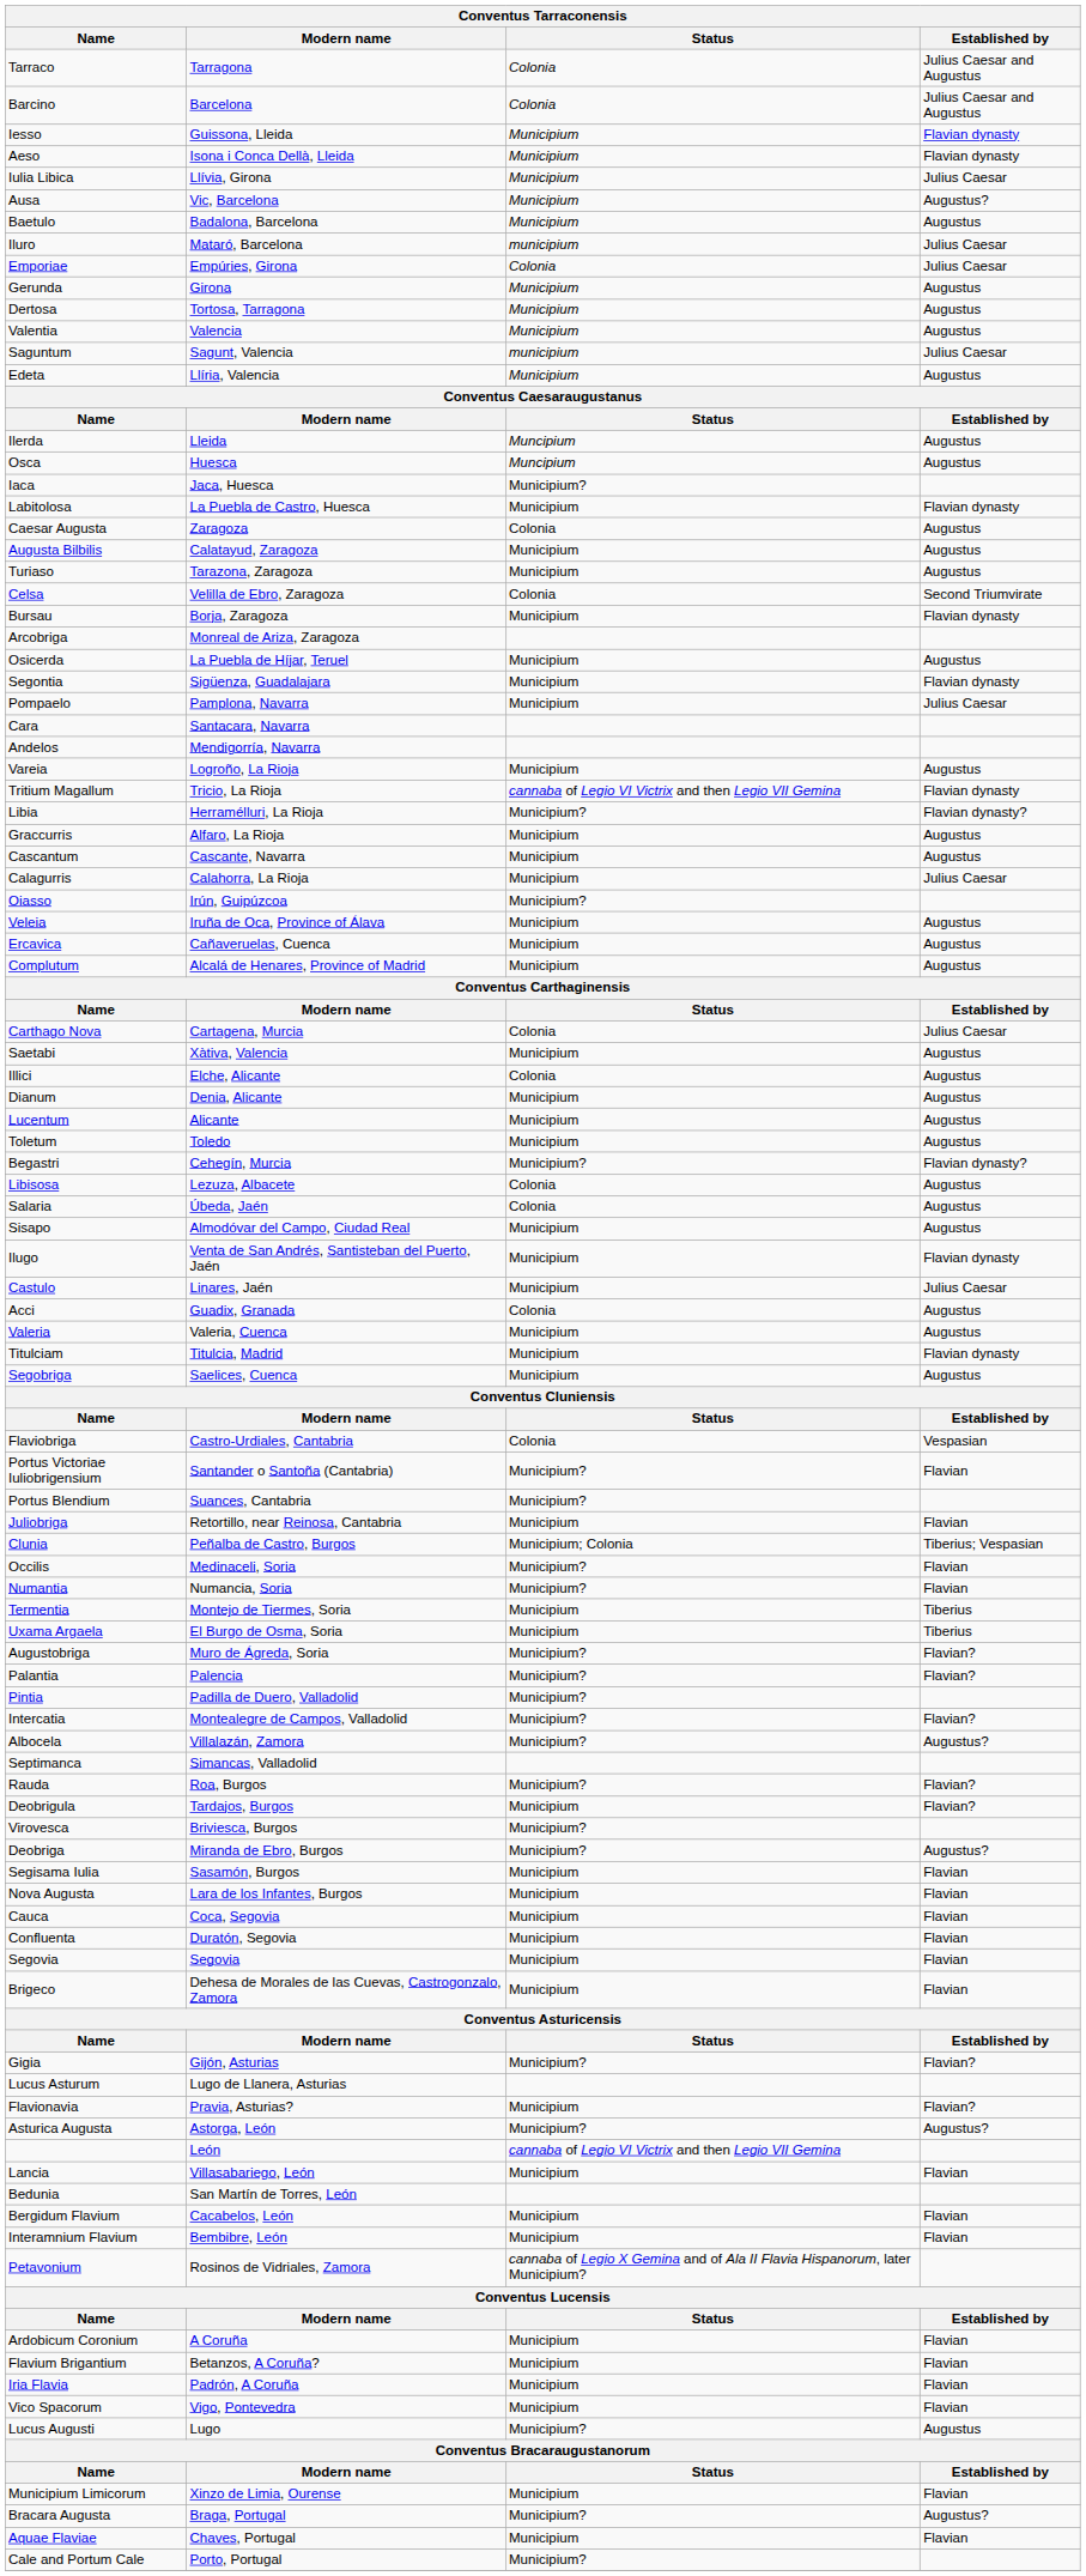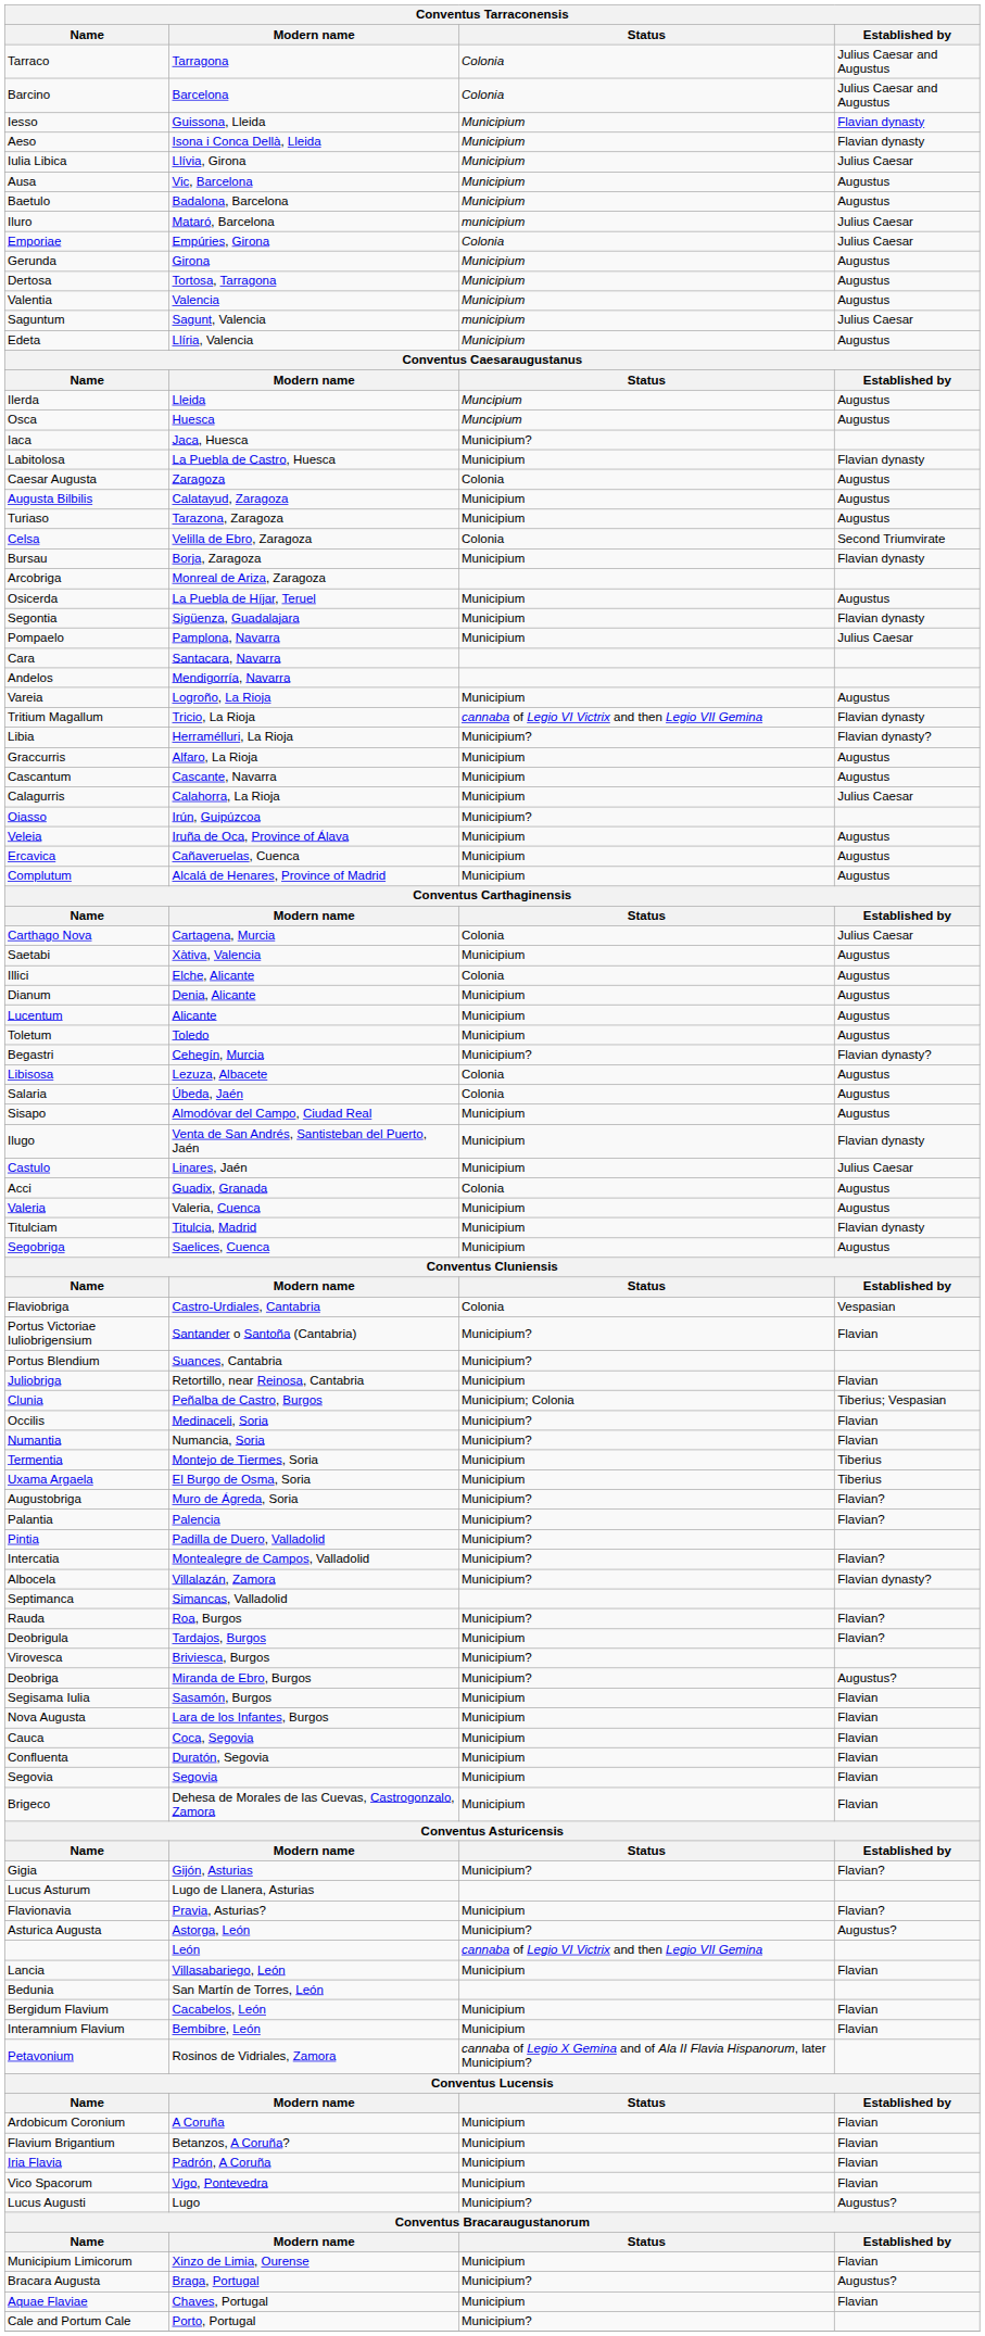Ausa | Established by: Augustus? -> Augustus
Albocela | Established by: Augustus? -> Flavian dynasty?
Lucus Augusti | Established by: Augustus -> Augustus?
